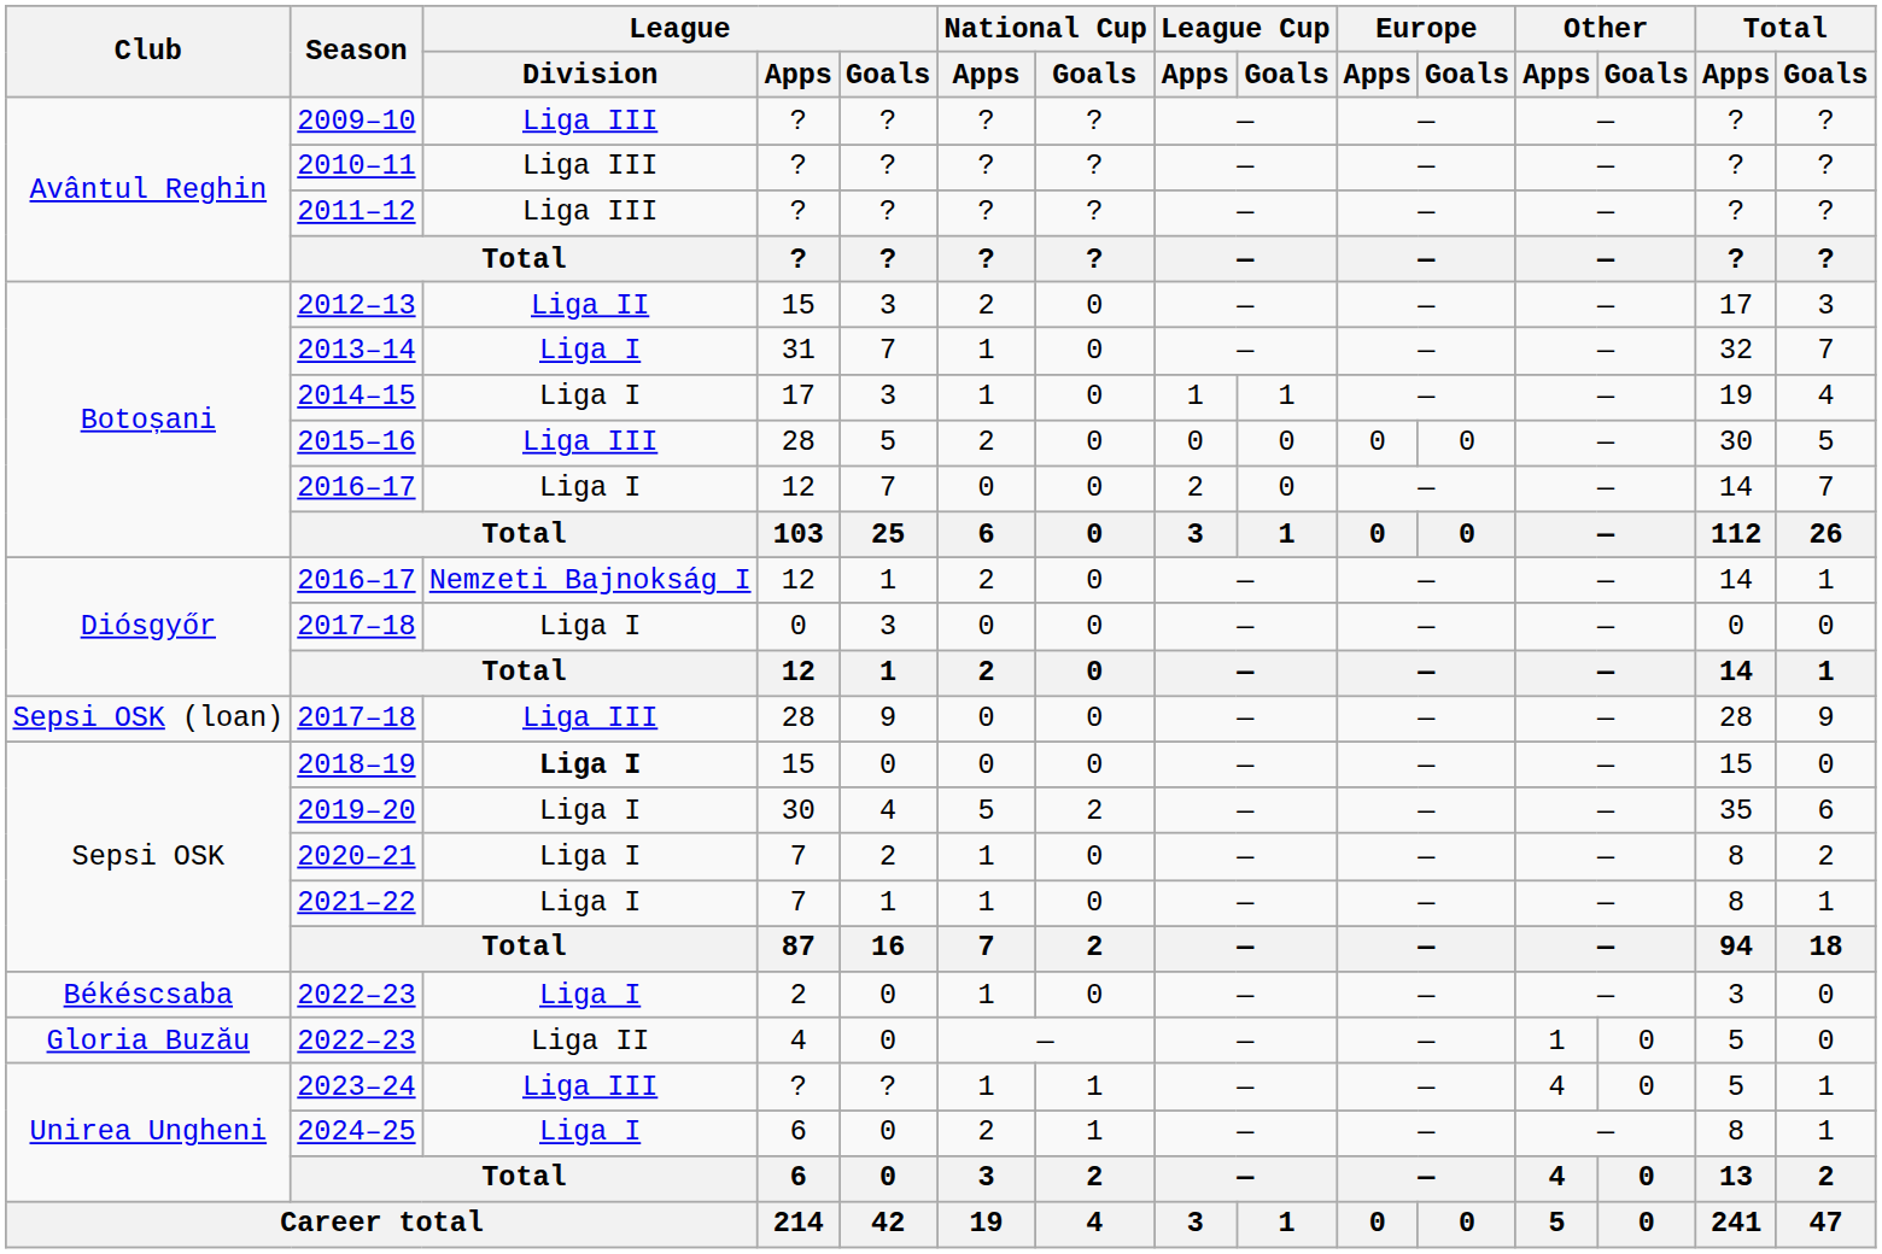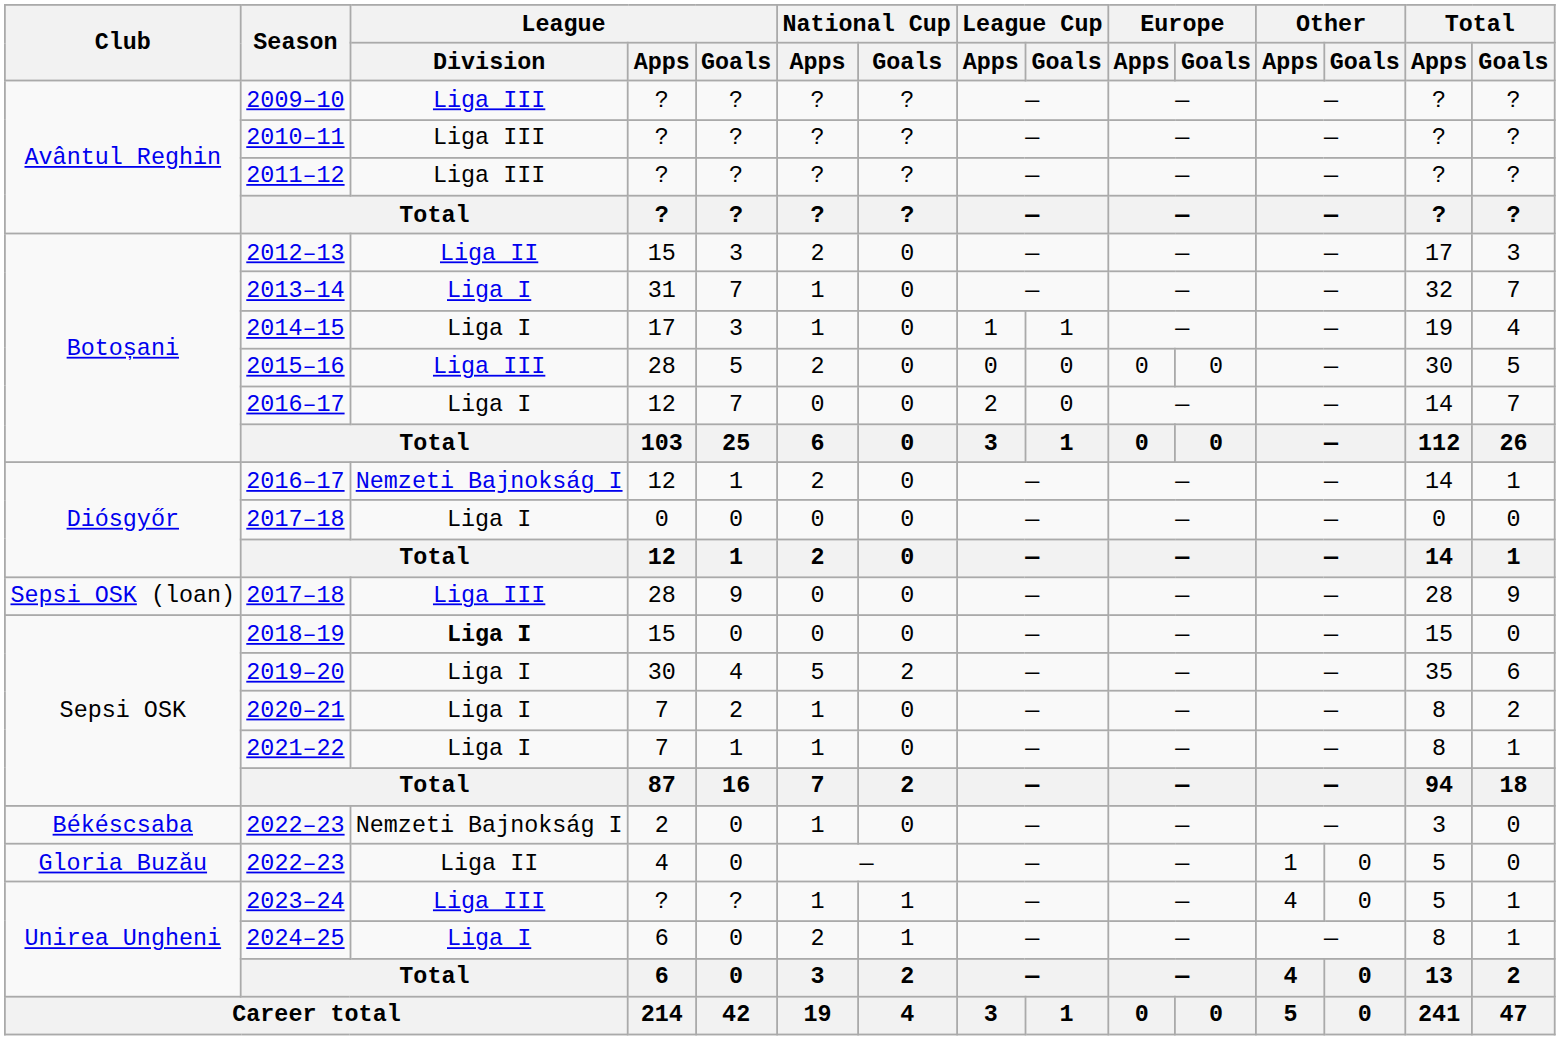Diósgyőr / 2017–18 | League / Goals: 3 -> 0
Békéscsaba / 2022–23 | League / Division: Liga I -> Nemzeti Bajnokság I
